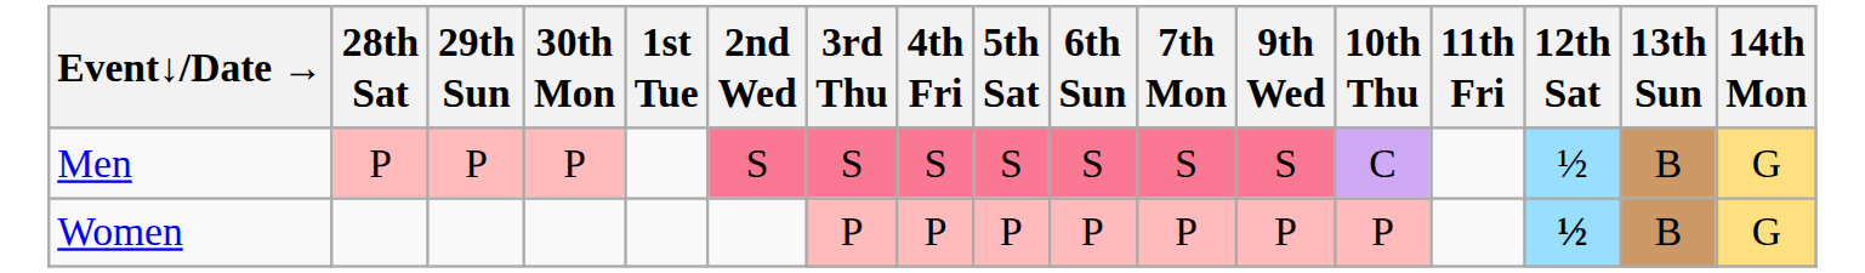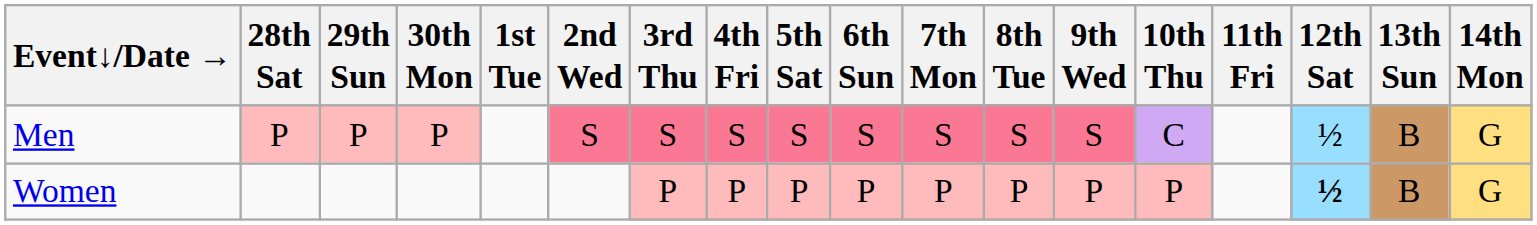+ column: 8th Tue | S | P
